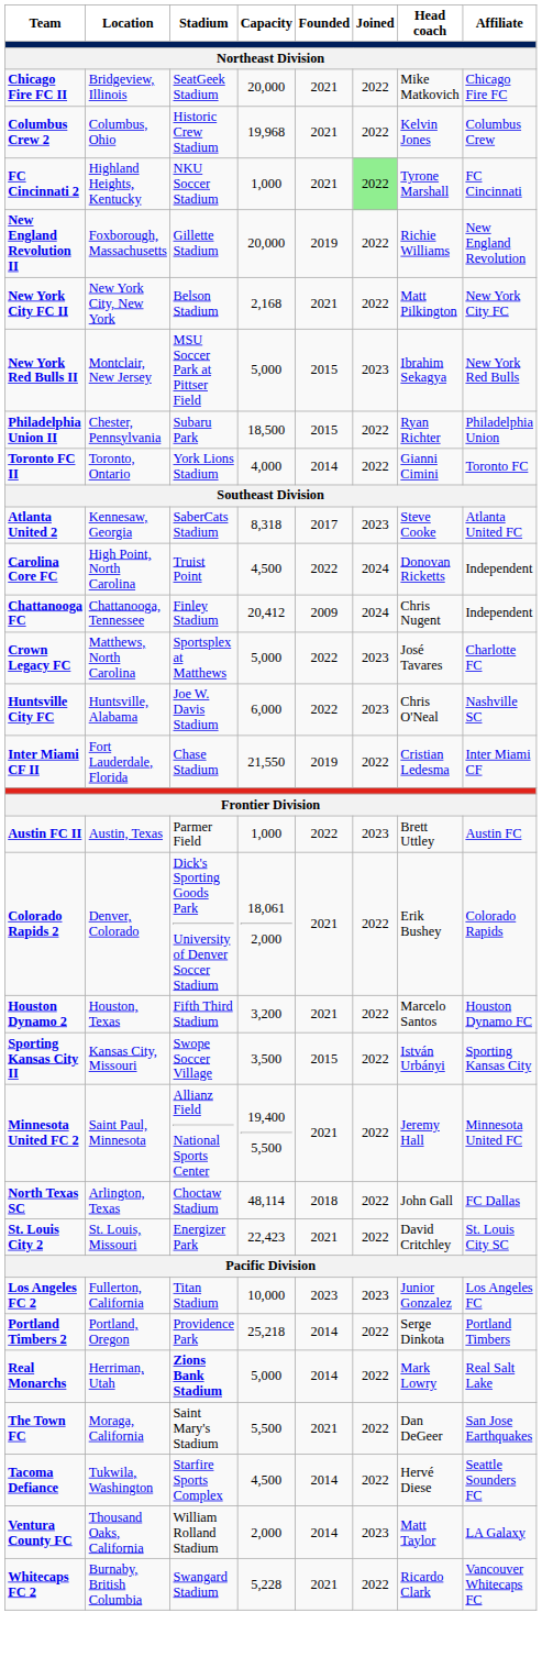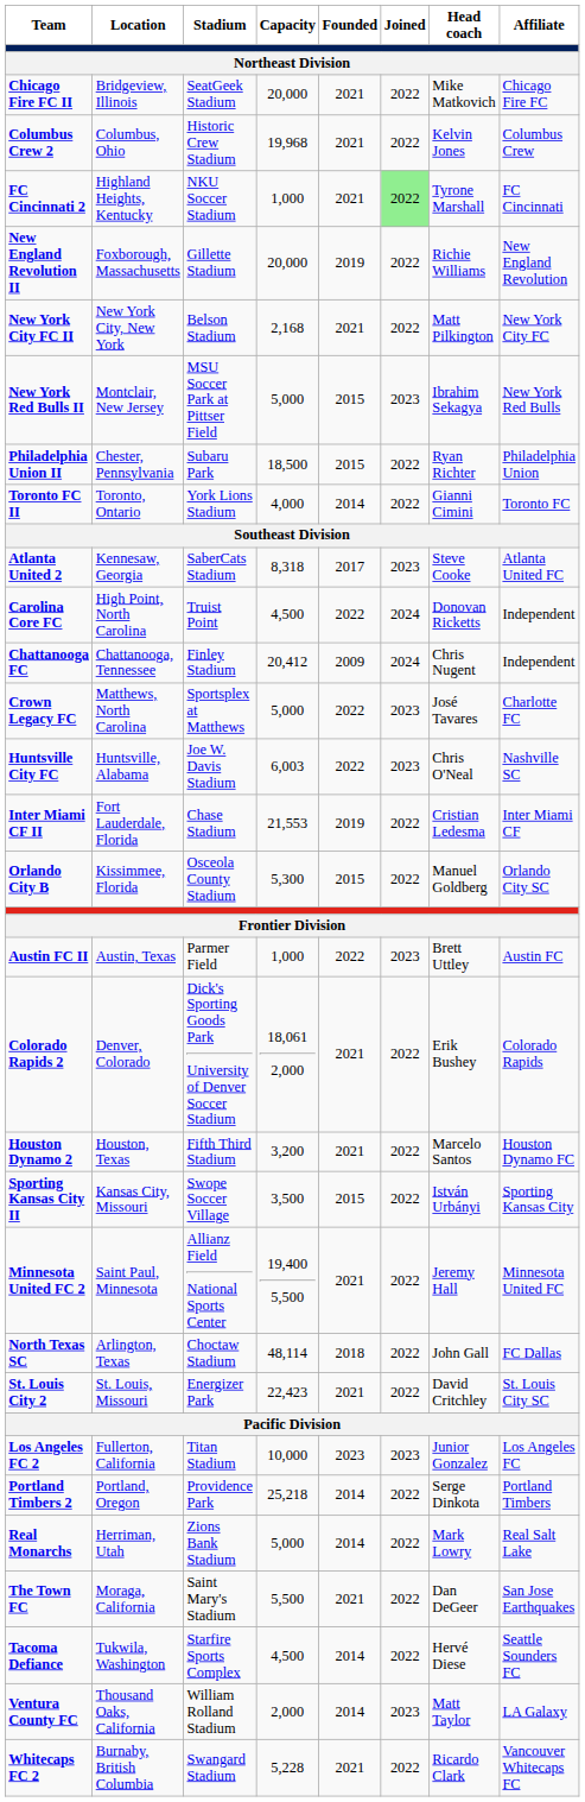Huntsville City FC | Capacity: 6,000 -> 6,003
Inter Miami CF II | Capacity: 21,550 -> 21,553
+ row: Orlando City B | Kissimmee, Florida | Osceola County Stadium | 5,300 | 2015 | 2022 | Manuel Goldberg | Orlando City SC
Real Monarchs | Stadium: bold -> normal
